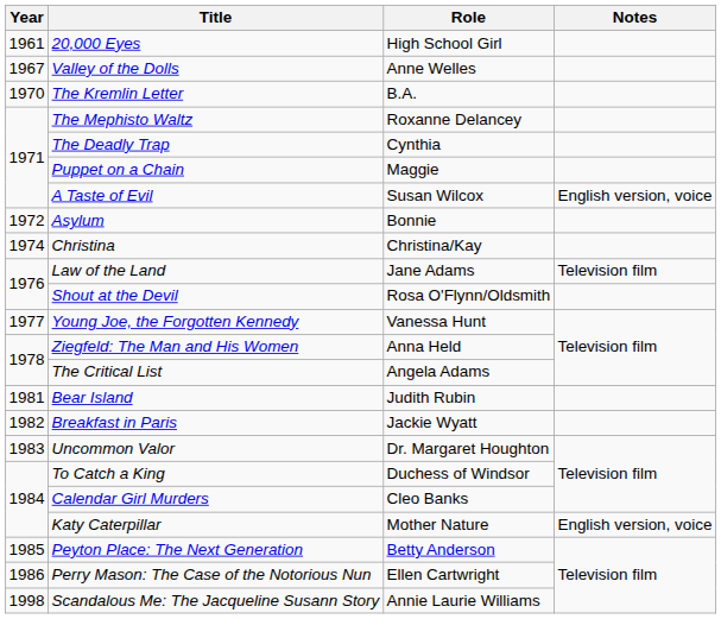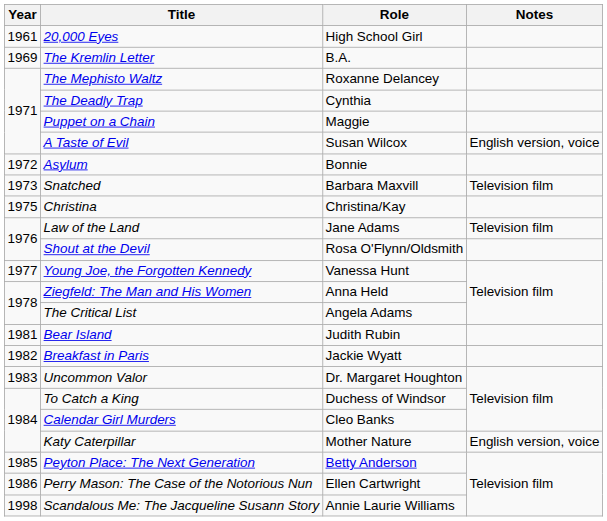- row: 1967 | Valley of the Dolls | Anne Welles
The Kremlin Letter | Year: 1970 -> 1969
+ row: 1973 | Snatched | Barbara Maxvill | Television film
Christina | Year: 1974 -> 1975
